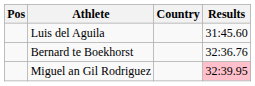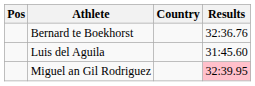rows swapped: Luis del Aguila <-> Bernard te Boekhorst
